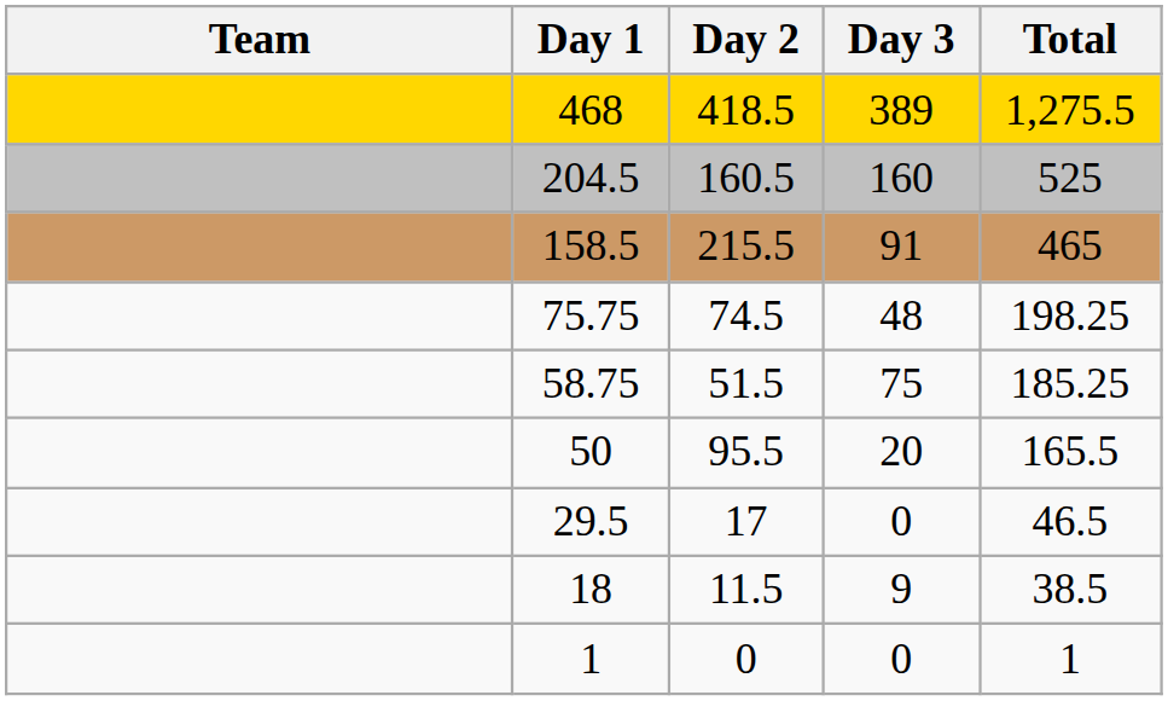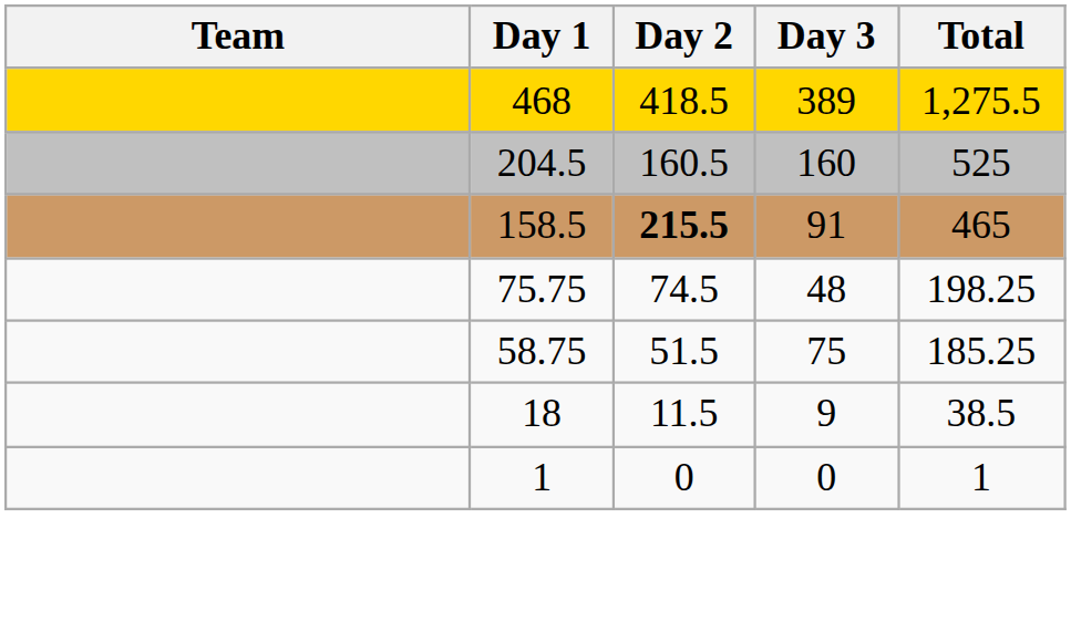158.5 | Day 2: normal -> bold
- row: 50 | 95.5 | 20 | 165.5
- row: 29.5 | 17 | 0 | 46.5
